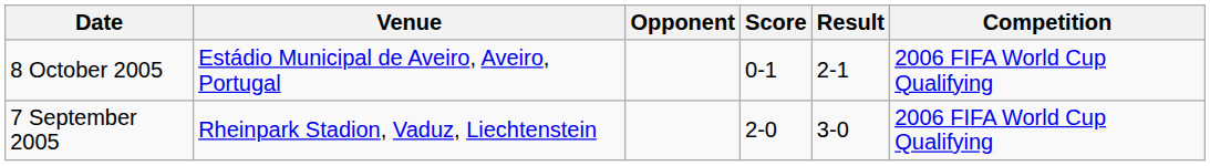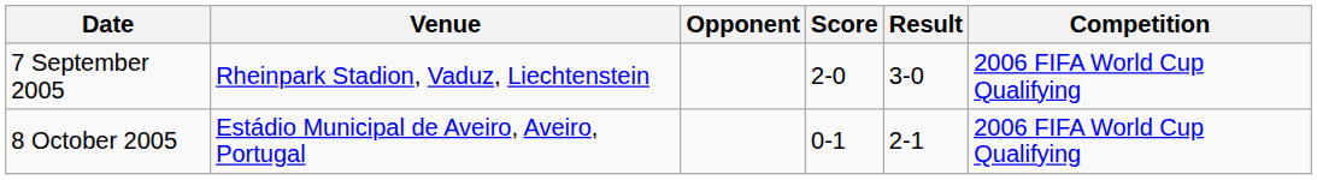rows swapped: 7 September 2005 <-> 8 October 2005
